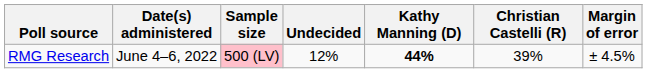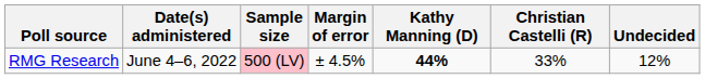columns swapped: Margin of error <-> Undecided
RMG Research | Christian Castelli (R): 39% -> 33%
